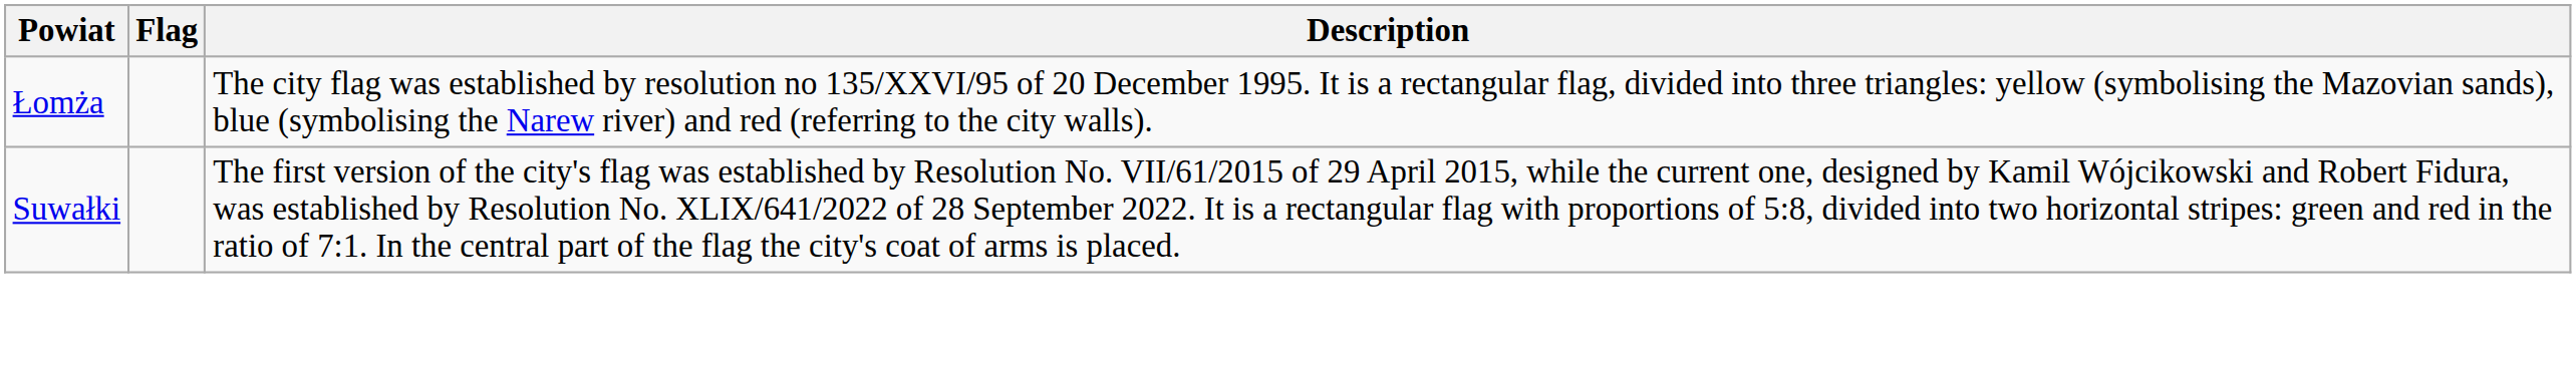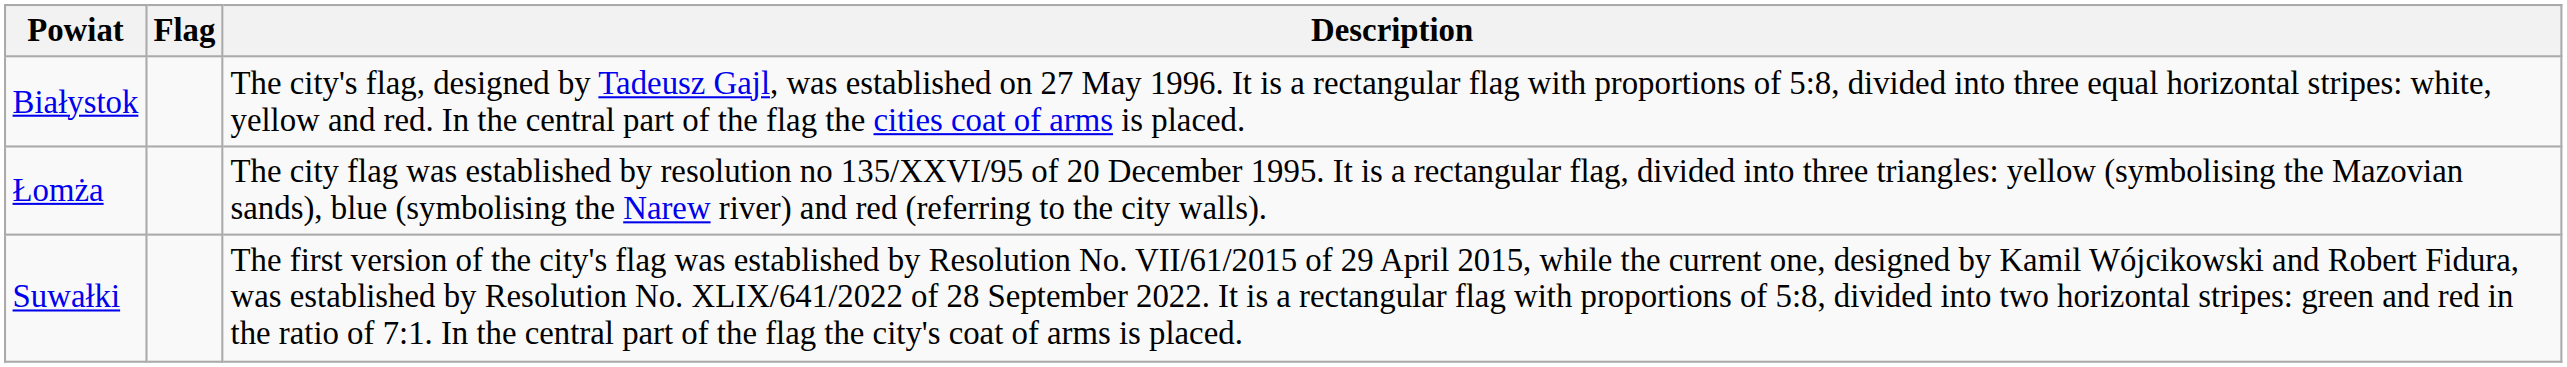+ row: Białystok | The city's flag, designed by Tadeusz Gajl, was established on 27 May 1996. It is a rectangular flag with proportions of 5:8, divided into three equal horizontal stripes: white, yellow and red. In the central part of the flag the cities coat of arms is placed.
